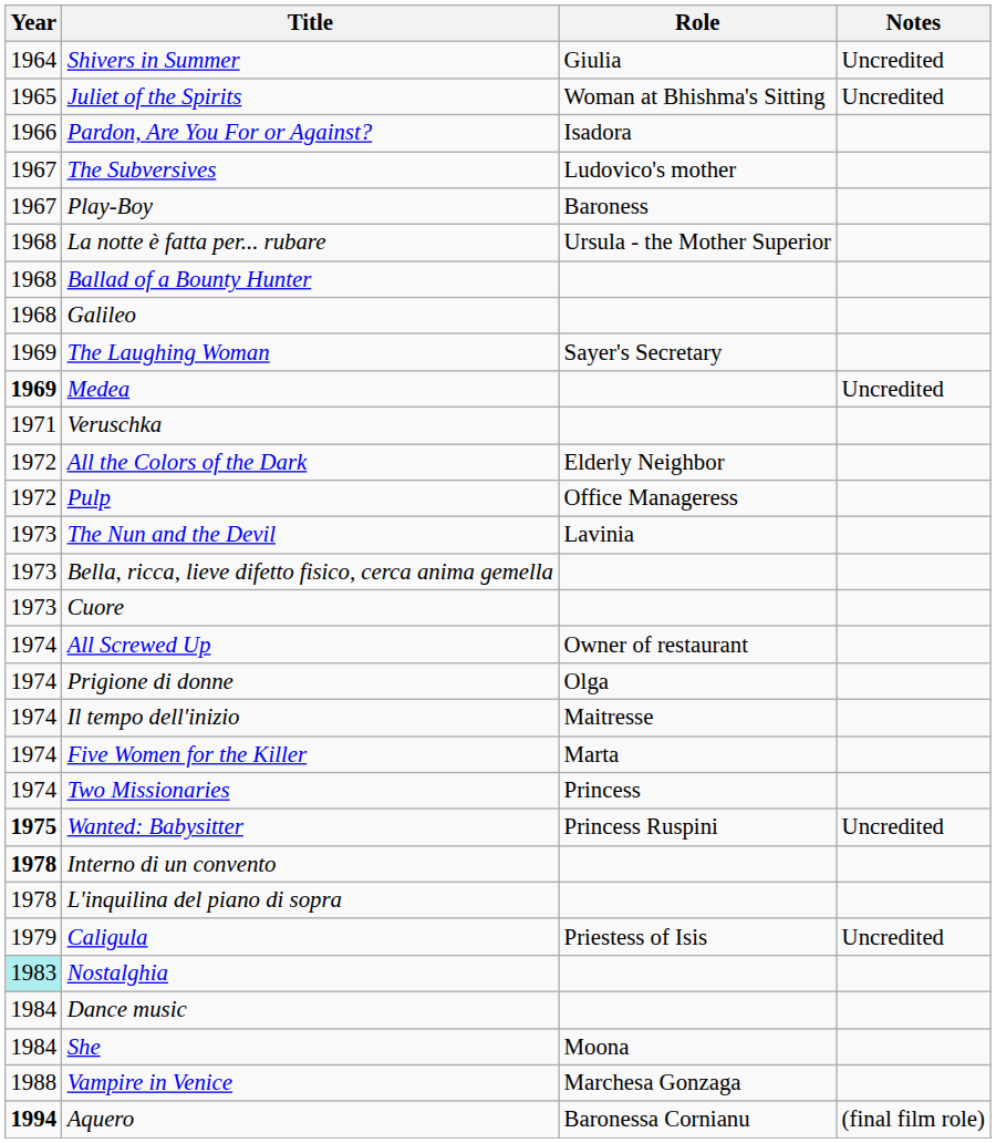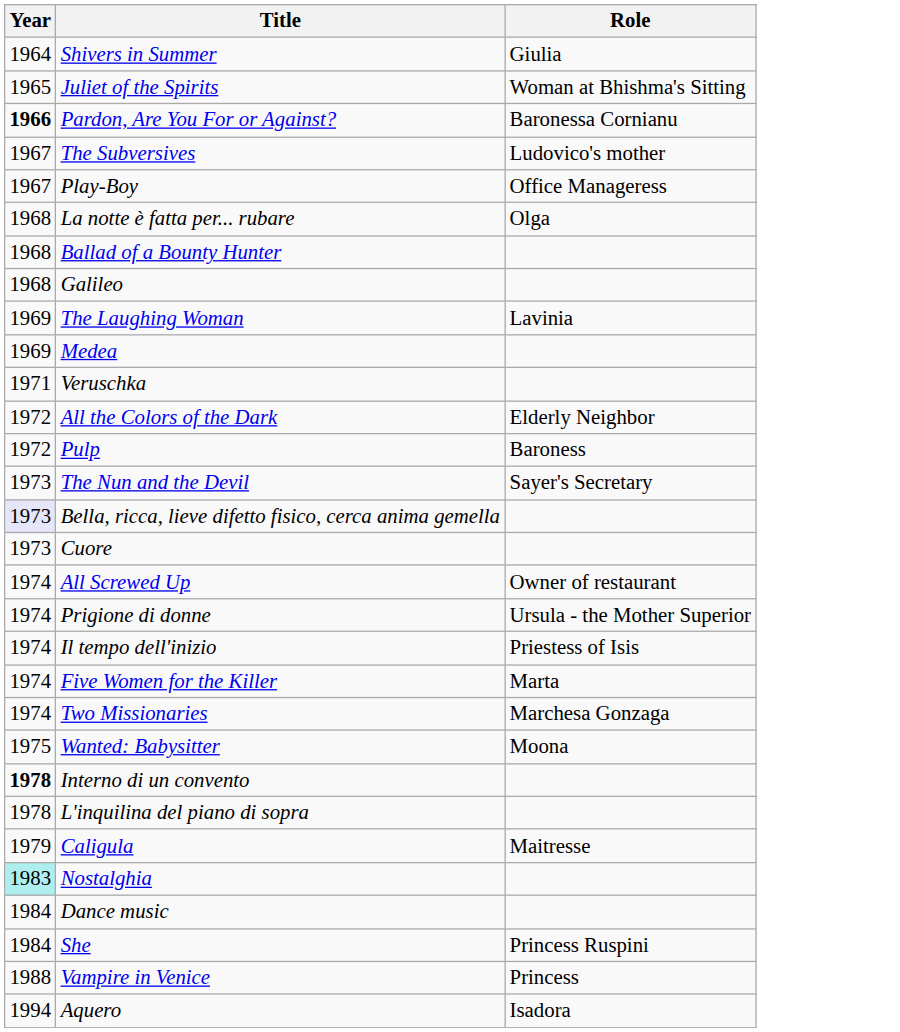- column: Notes | Uncredited | Uncredited | Uncredited | Uncredited | Uncredited | (final film role)
Pardon, Are You For or Against? | Year: normal -> bold
Pardon, Are You For or Against? | Role: Isadora -> Baronessa Cornianu
Play-Boy | Role: Baroness -> Office Manageress
La notte è fatta per... rubare | Role: Ursula - the Mother Superior -> Olga
The Laughing Woman | Role: Sayer's Secretary -> Lavinia
Medea | Year: bold -> normal
Pulp | Role: Office Manageress -> Baroness
The Nun and the Devil | Role: Lavinia -> Sayer's Secretary
Bella, ricca, lieve difetto fisico, cerca anima gemella | Year: no background -> lavender background
Prigione di donne | Role: Olga -> Ursula - the Mother Superior
Il tempo dell'inizio | Role: Maitresse -> Priestess of Isis
Two Missionaries | Role: Princess -> Marchesa Gonzaga
Wanted: Babysitter | Year: bold -> normal
Wanted: Babysitter | Role: Princess Ruspini -> Moona
Caligula | Role: Priestess of Isis -> Maitresse
She | Role: Moona -> Princess Ruspini
Vampire in Venice | Role: Marchesa Gonzaga -> Princess
Aquero | Year: bold -> normal
Aquero | Role: Baronessa Cornianu -> Isadora
